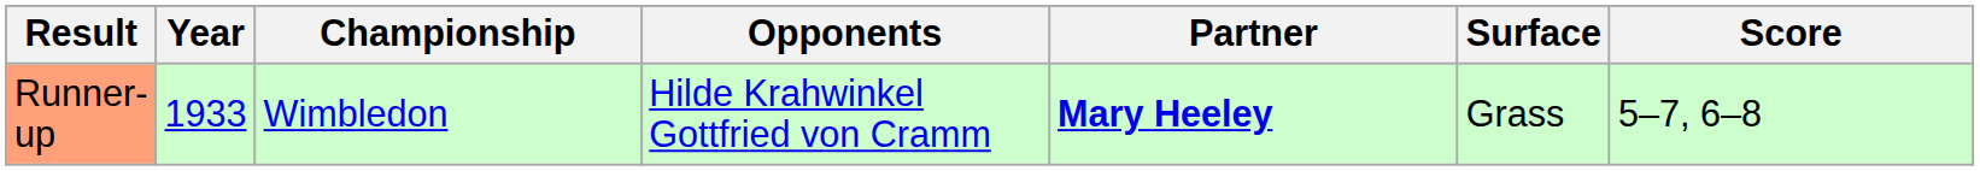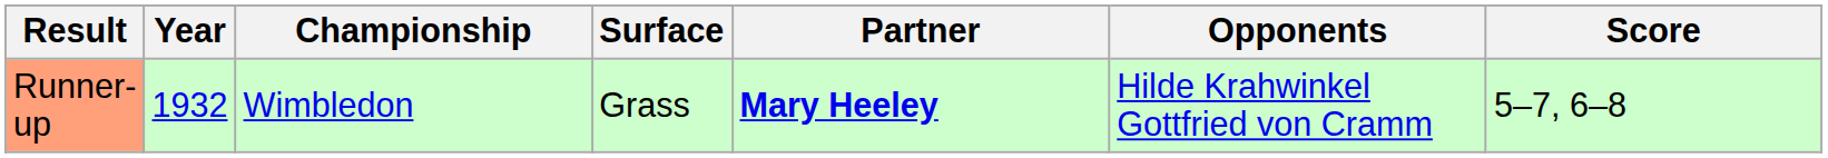columns swapped: Surface <-> Opponents
Runner-up | Year: 1933 -> 1932
